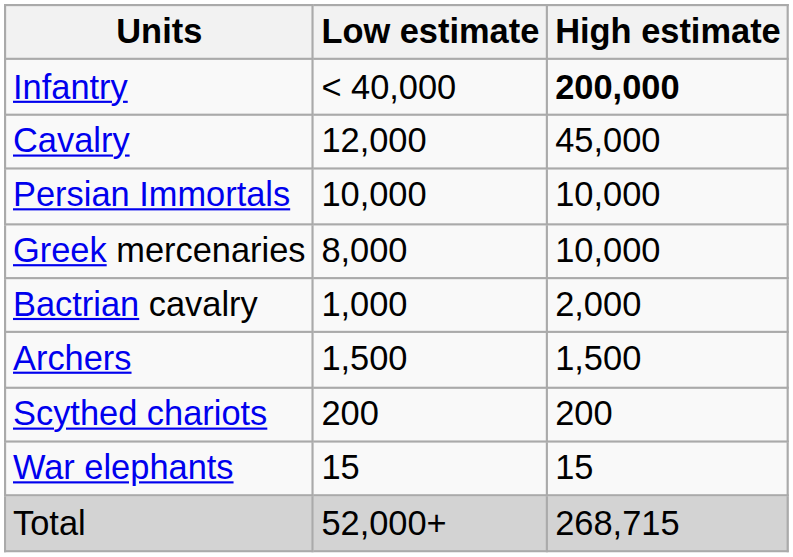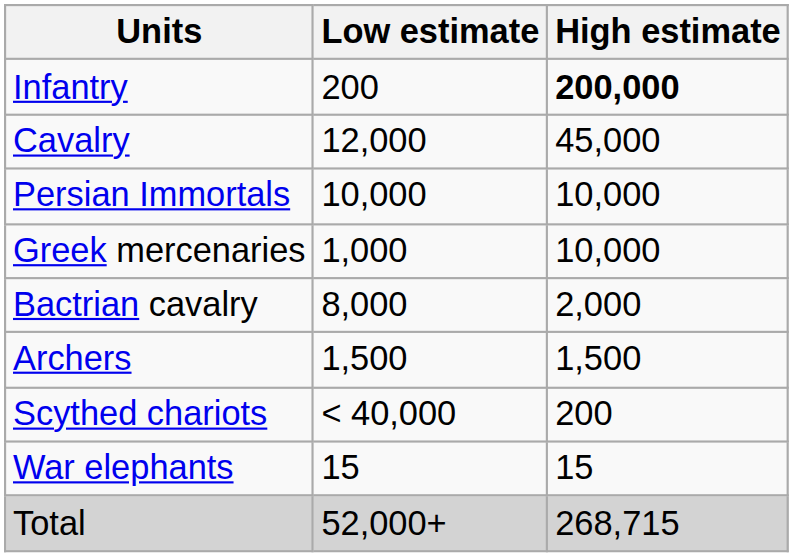Infantry | Low estimate: < 40,000 -> 200
Greek mercenaries | Low estimate: 8,000 -> 1,000
Bactrian cavalry | Low estimate: 1,000 -> 8,000
Scythed chariots | Low estimate: 200 -> < 40,000
